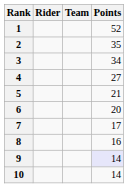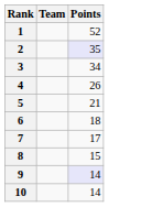- column: Rider
2 | Points: no background -> lavender background
4 | Points: 27 -> 26
6 | Points: 20 -> 18
8 | Points: 16 -> 15
